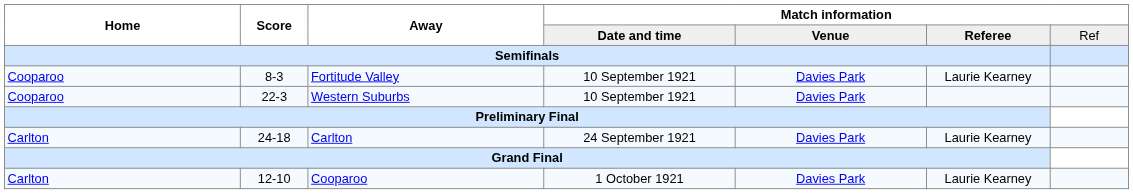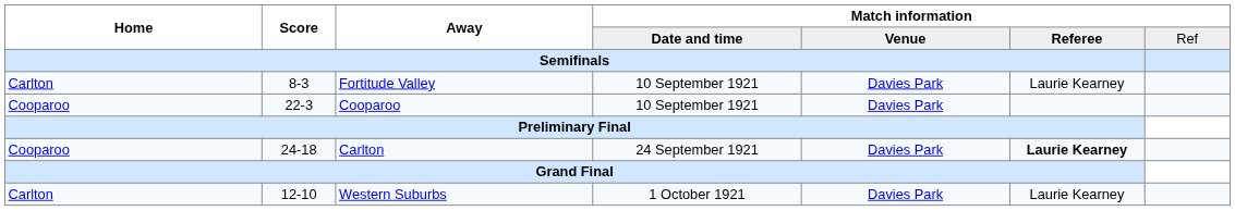8-3 | Home: Cooparoo -> Carlton
22-3 | Away: Western Suburbs -> Cooparoo
24-18 | Home: Carlton -> Cooparoo
24-18 | column 6: normal -> bold
12-10 | Away: Cooparoo -> Western Suburbs
